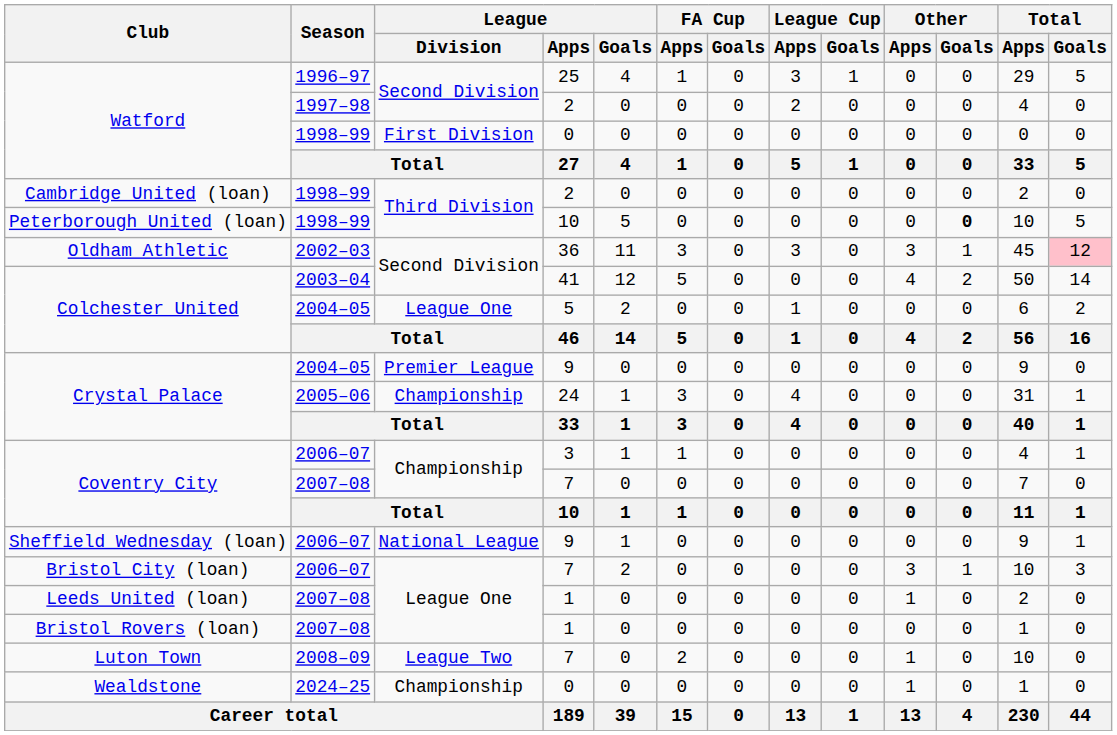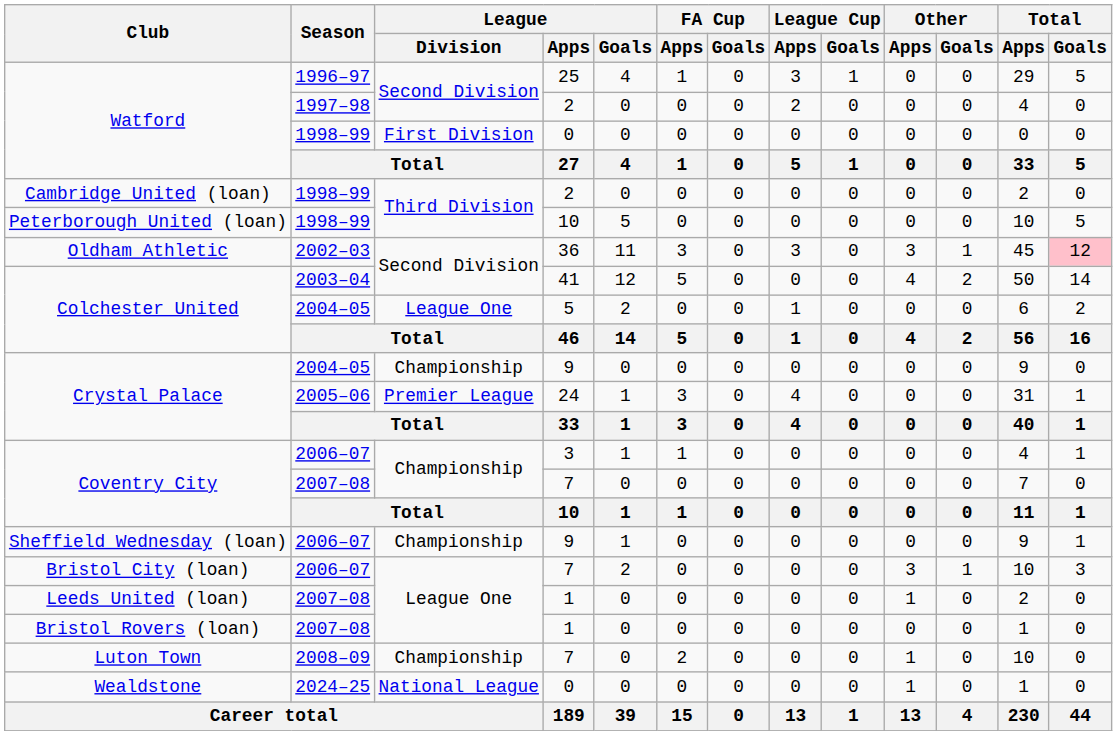Peterborough United (loan) | Other / Goals: bold -> normal
Crystal Palace / 9 | League / Division: Premier League -> Championship
Crystal Palace / 24 | League / Division: Championship -> Premier League
Sheffield Wednesday (loan) | League / Division: National League -> Championship
Luton Town | League / Division: League Two -> Championship
Wealdstone | League / Division: Championship -> National League
